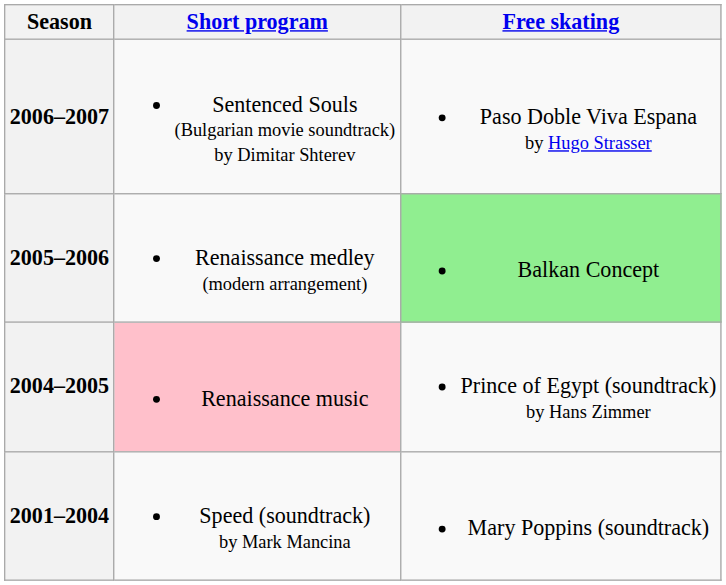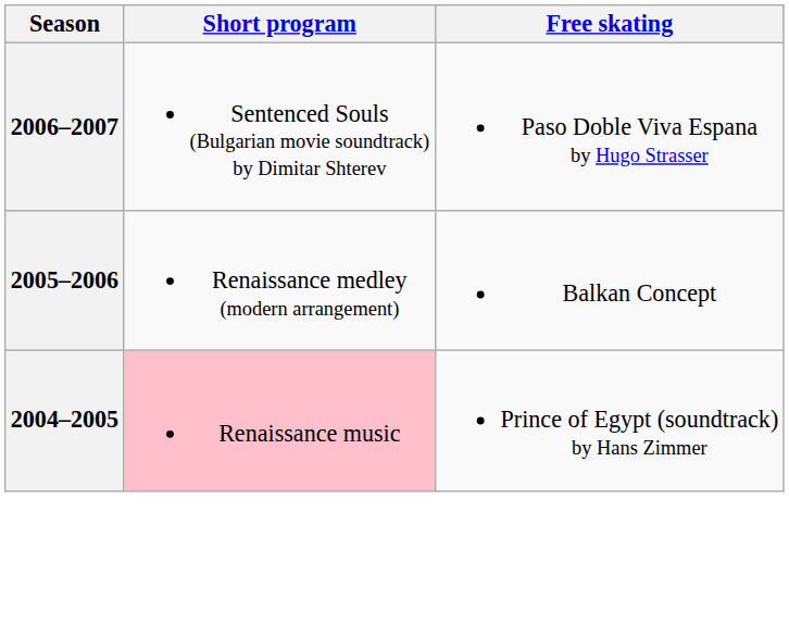2005–2006 | Free skating: lightgreen background -> no background
- row: 2001–2004 | Speed (soundtrack) by Mark Mancina | Mary Poppins (soundtrack)
